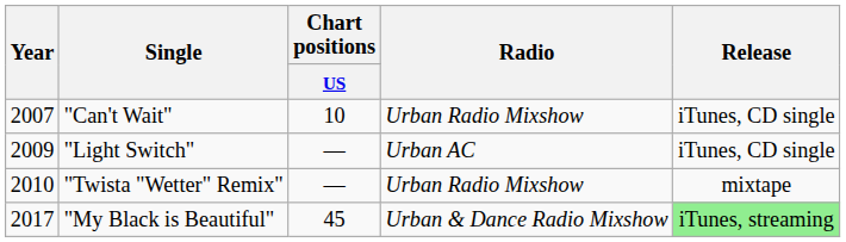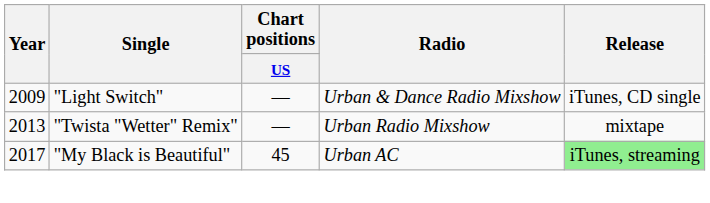- row: 2007 | "Can't Wait" | 10 | Urban Radio Mixshow | iTunes, CD single
"Light Switch" | Radio: Urban AC -> Urban & Dance Radio Mixshow
"Twista "Wetter" Remix" | Year: 2010 -> 2013
"My Black is Beautiful" | Radio: Urban & Dance Radio Mixshow -> Urban AC
